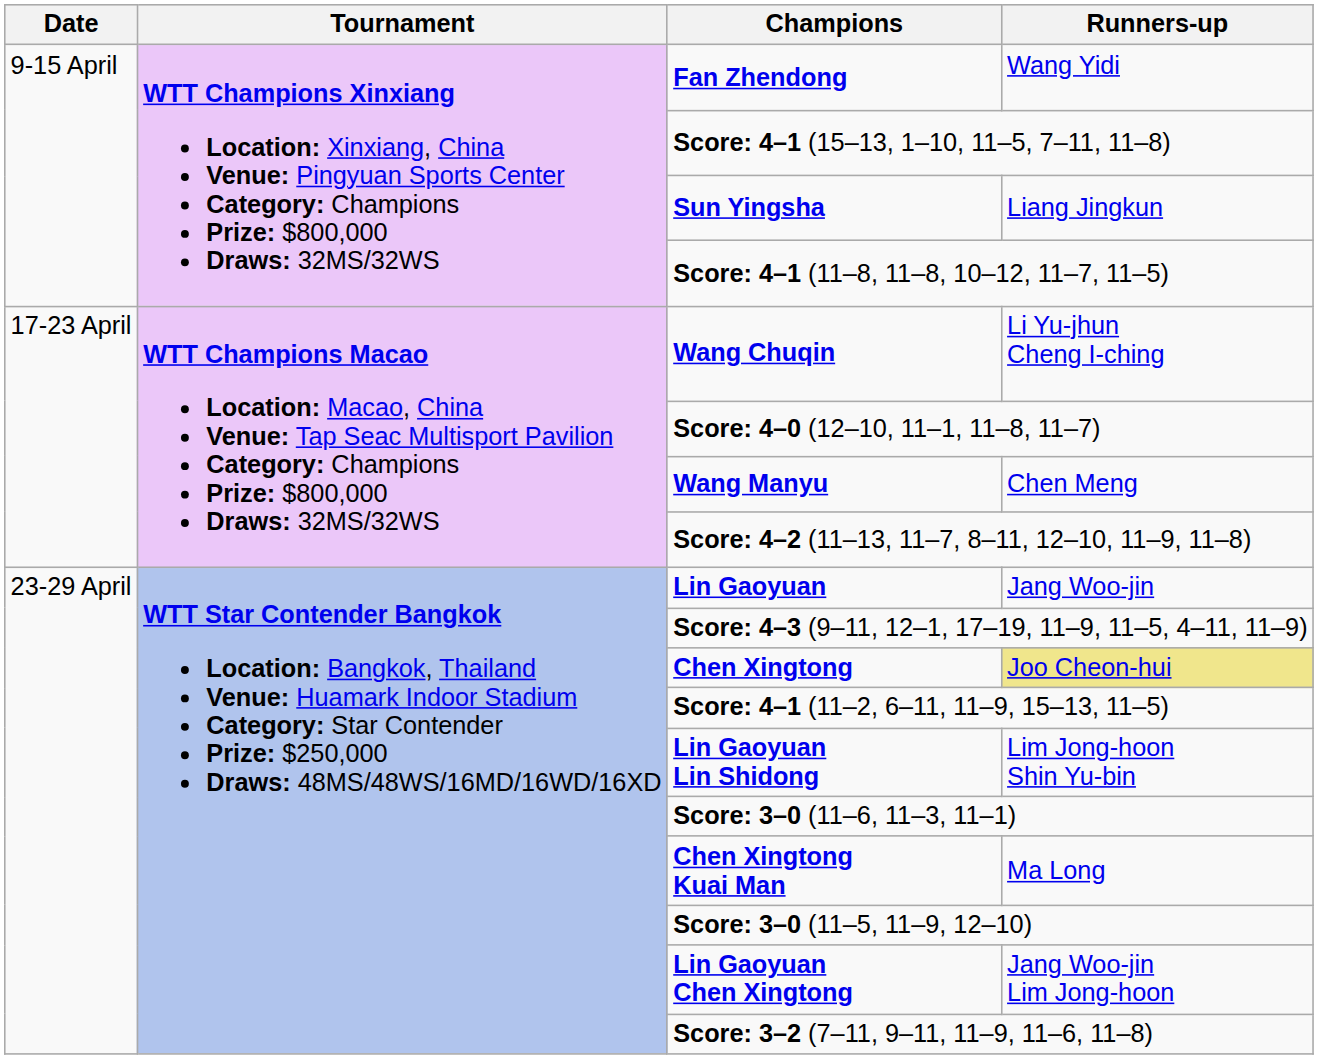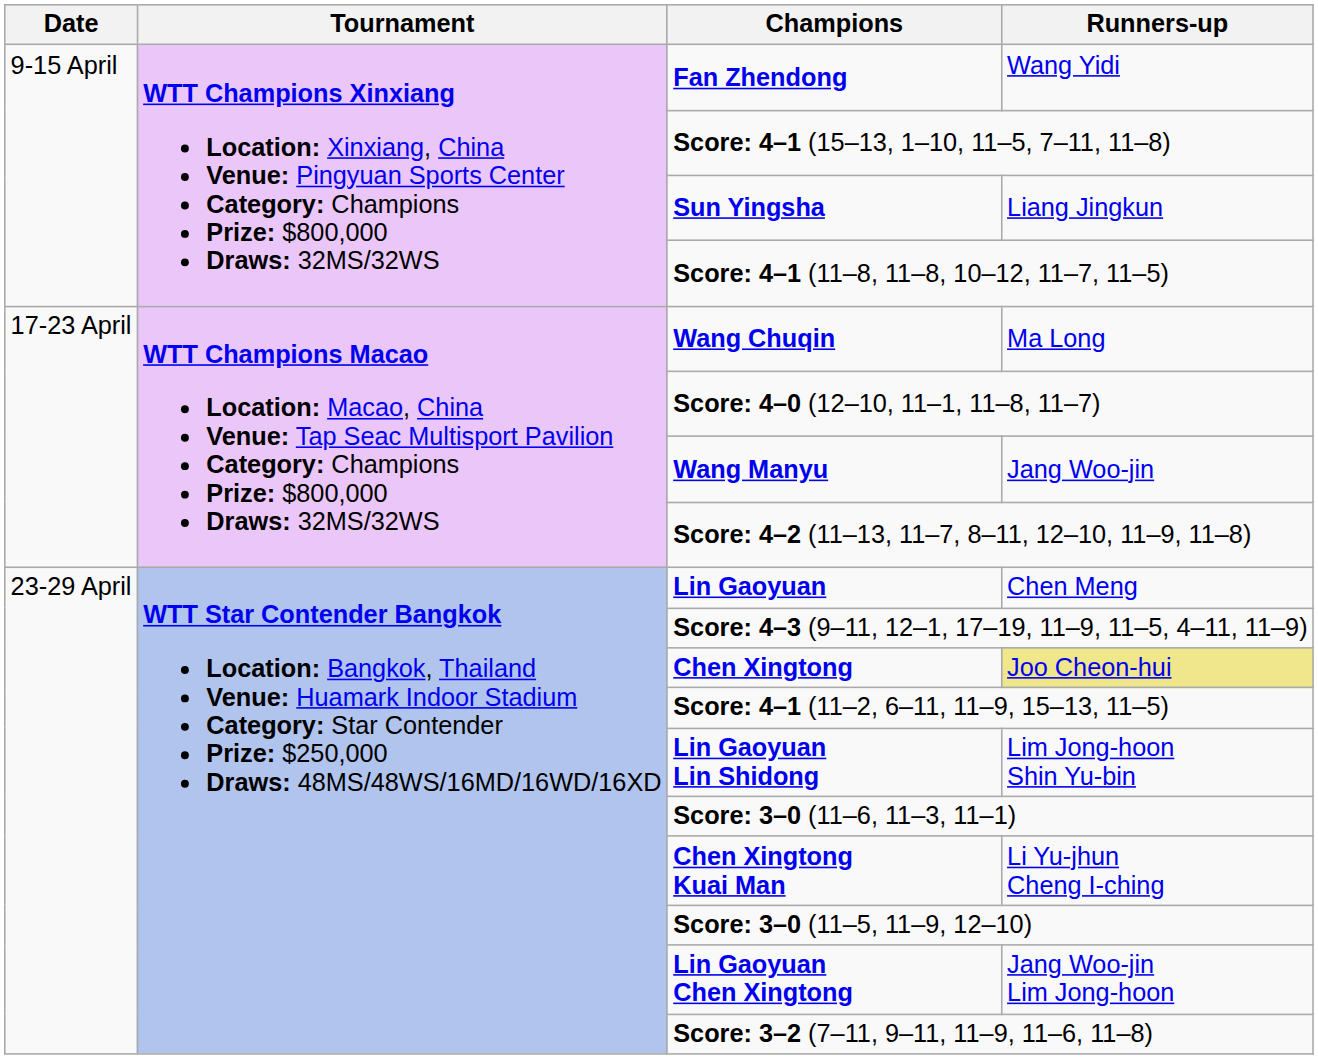Wang Chuqin | Runners-up: Li Yu-jhun Cheng I-ching -> Ma Long
Wang Manyu | Runners-up: Chen Meng -> Jang Woo-jin
Lin Gaoyuan | Runners-up: Jang Woo-jin -> Chen Meng
Chen Xingtong Kuai Man | Runners-up: Ma Long -> Li Yu-jhun Cheng I-ching
